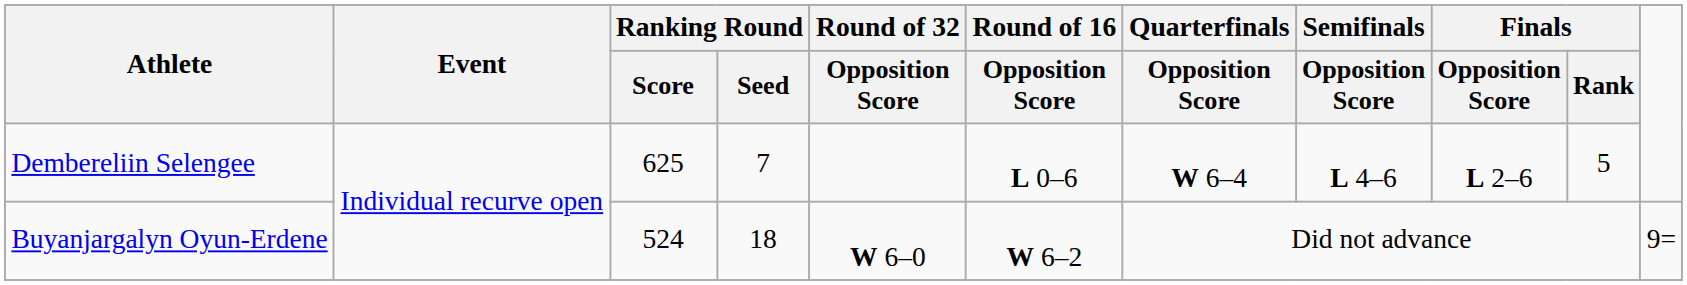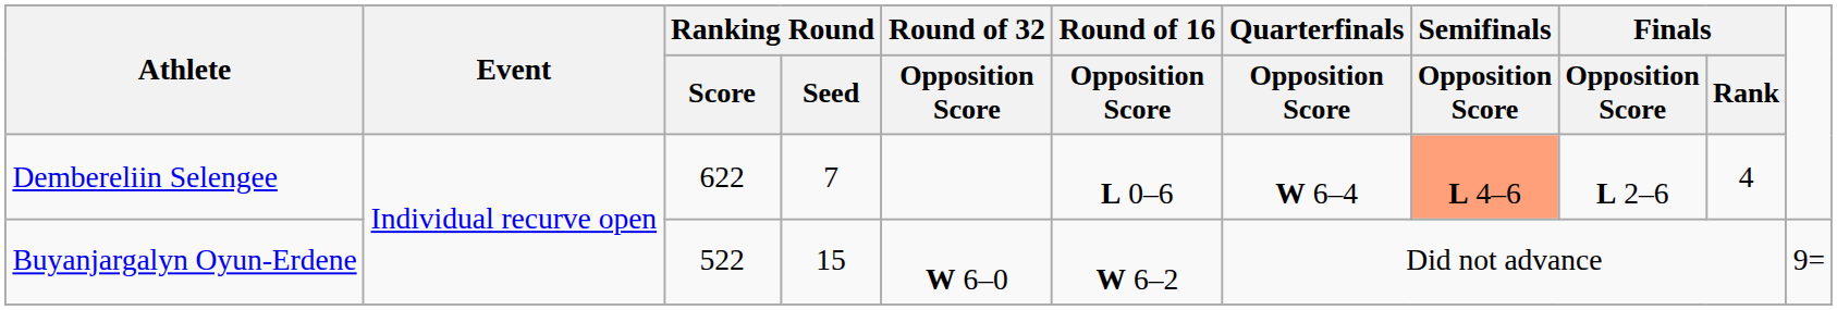Dembereliin Selengee | Ranking Round / Score: 625 -> 622
Dembereliin Selengee | Semifinals / Opposition Score: no background -> lightsalmon background
Dembereliin Selengee | Finals / Rank: 5 -> 4
Buyanjargalyn Oyun-Erdene | Ranking Round / Score: 524 -> 522
Buyanjargalyn Oyun-Erdene | Ranking Round / Seed: 18 -> 15
